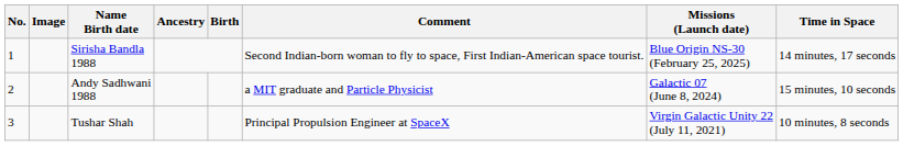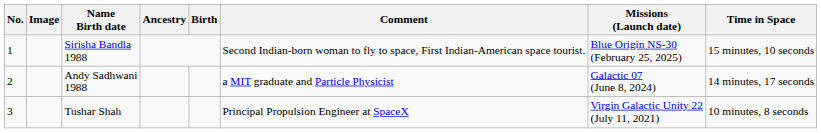Sirisha Bandla 1988 | Time in Space: 14 minutes, 17 seconds -> 15 minutes, 10 seconds
Andy Sadhwani 1988 | Time in Space: 15 minutes, 10 seconds -> 14 minutes, 17 seconds
